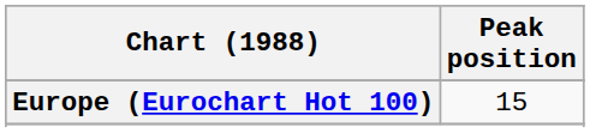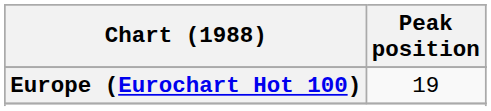Europe (Eurochart Hot 100) | Peak position: 15 -> 19
